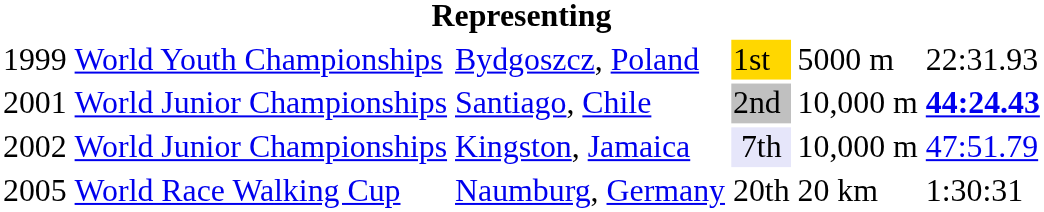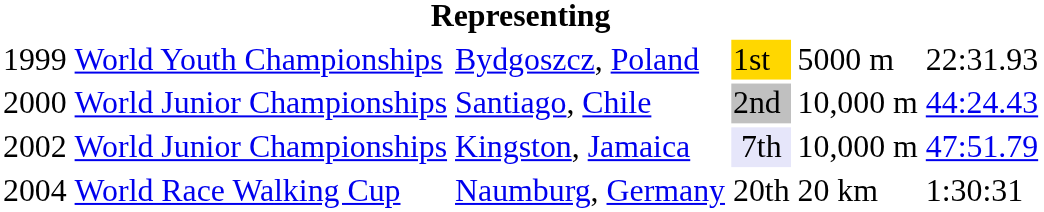Santiago, Chile | column 1: 2001 -> 2000
Santiago, Chile | column 6: bold -> normal
Naumburg, Germany | column 1: 2005 -> 2004
